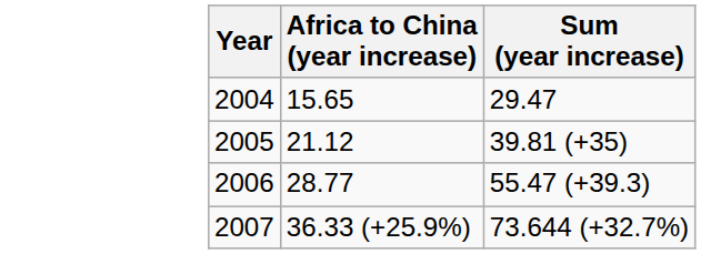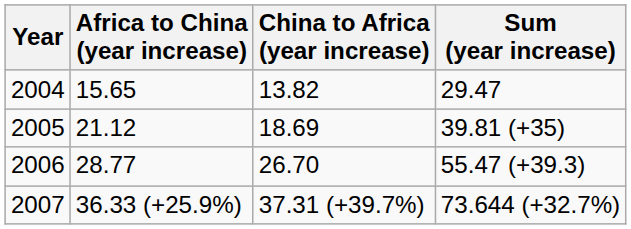+ column: China to Africa (year increase) | 13.82 | 18.69 | 26.70 | 37.31 (+39.7%)
